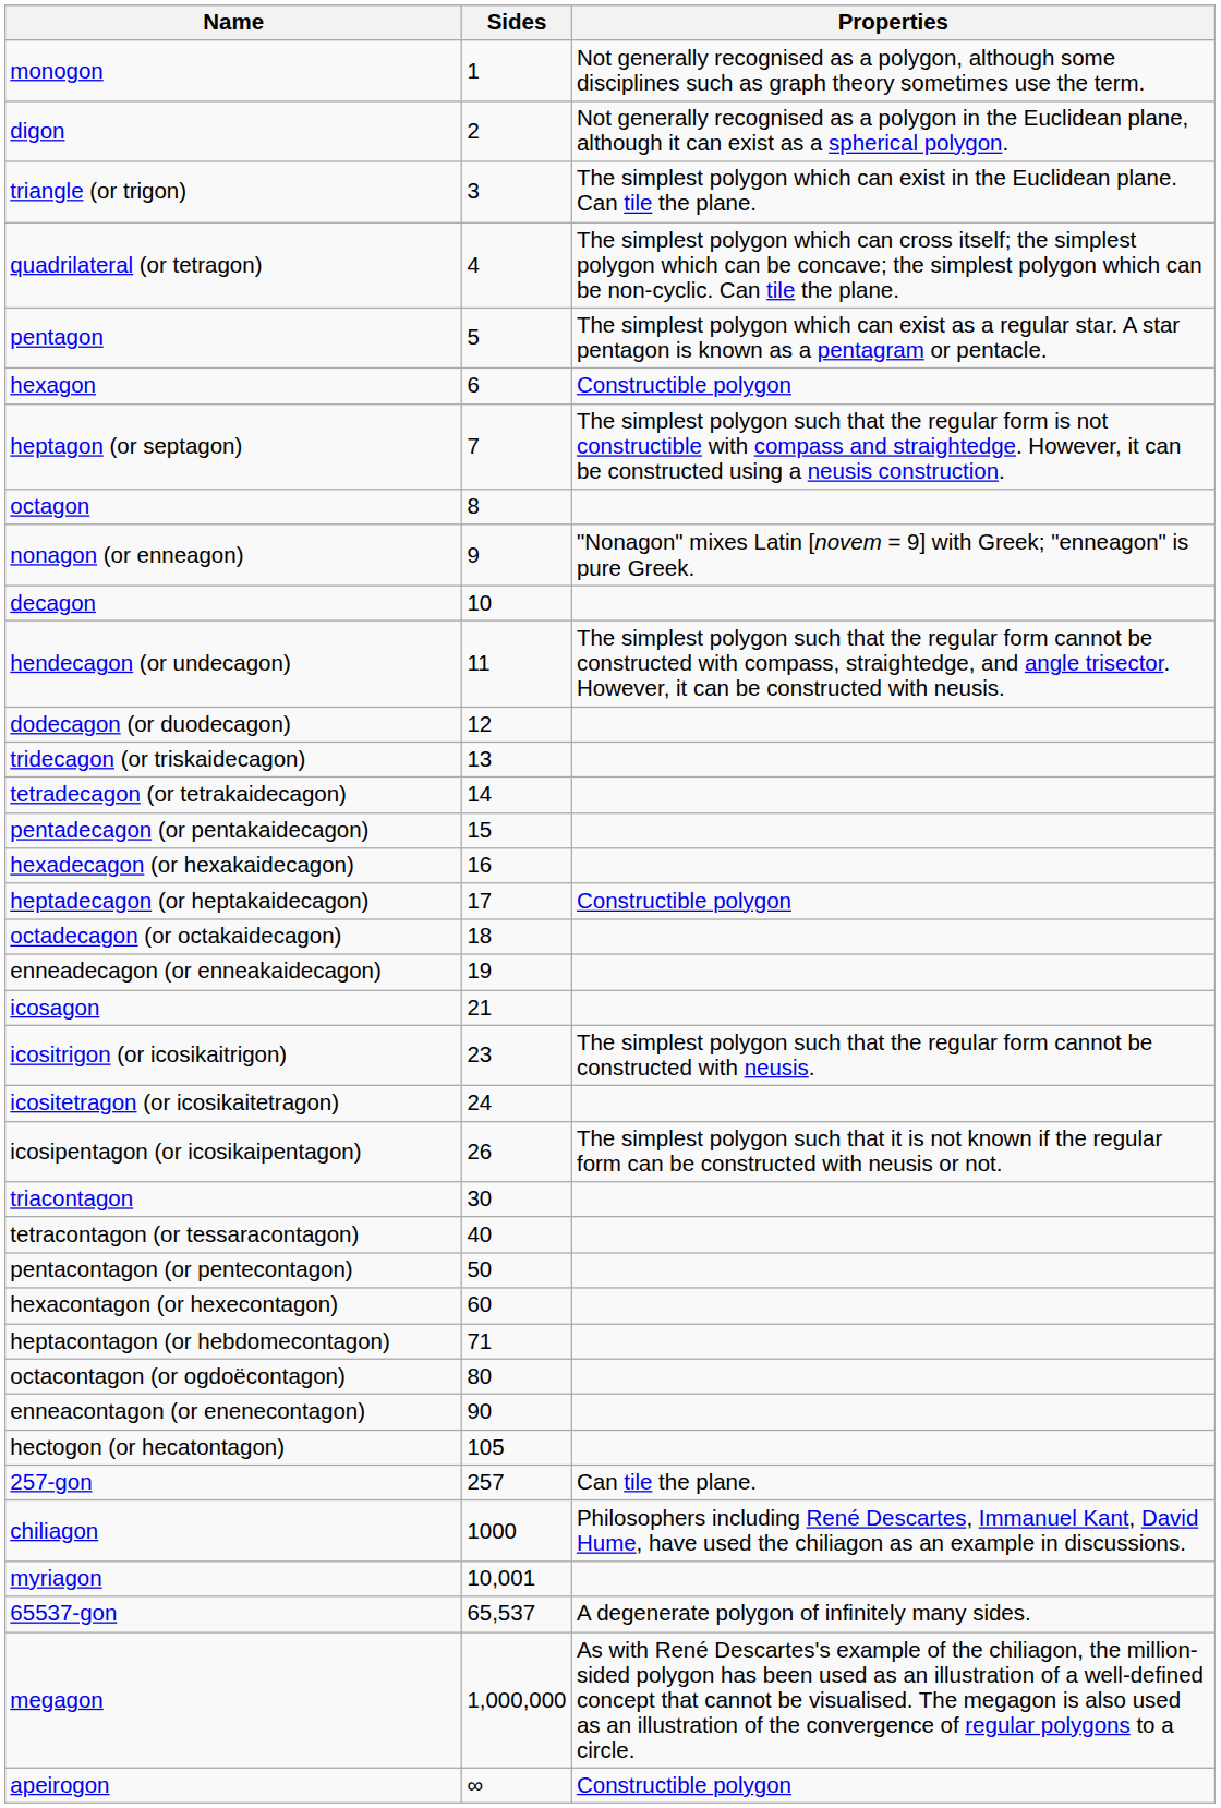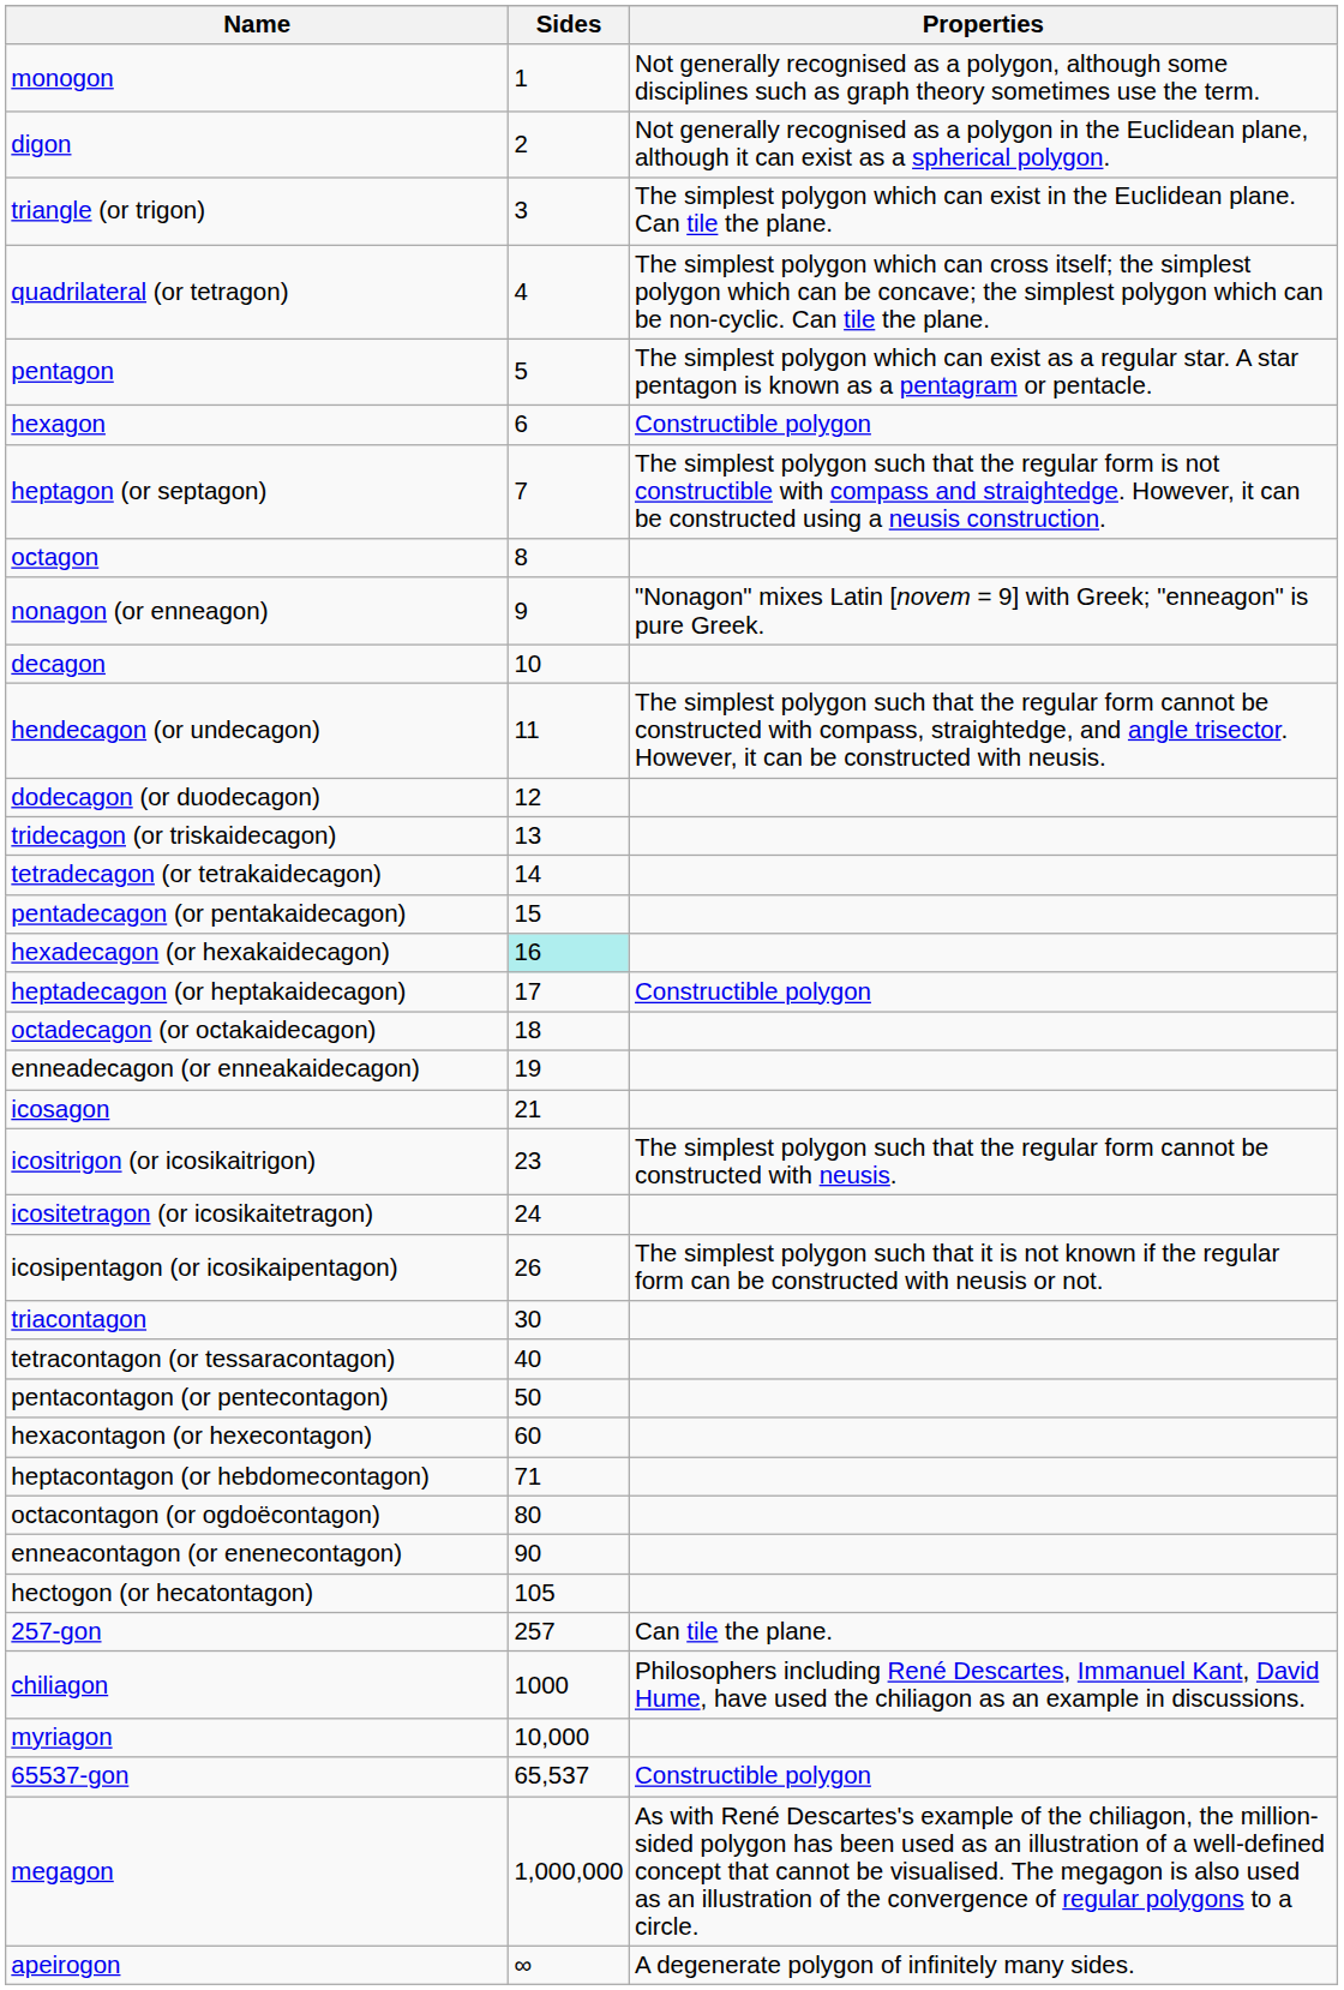hexadecagon (or hexakaidecagon) | Sides: no background -> paleturquoise background
myriagon | Sides: 10,001 -> 10,000
65537-gon | Properties: A degenerate polygon of infinitely many sides. -> Constructible polygon
apeirogon | Properties: Constructible polygon -> A degenerate polygon of infinitely many sides.
